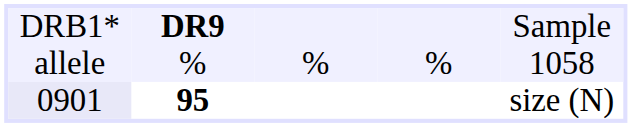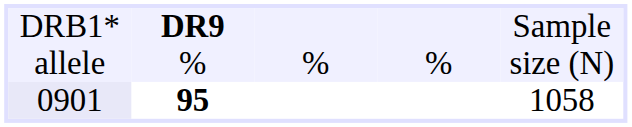allele | column 5: 1058 -> size (N)
0901 | column 5: size (N) -> 1058
